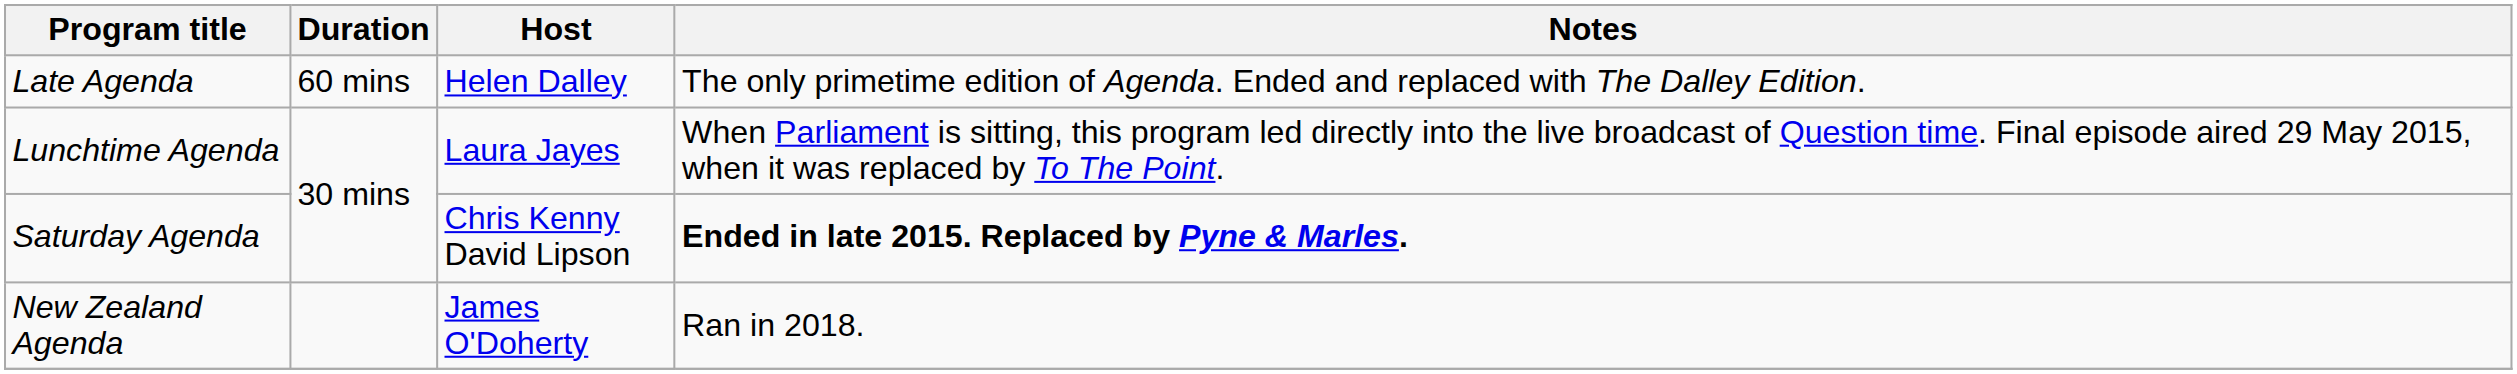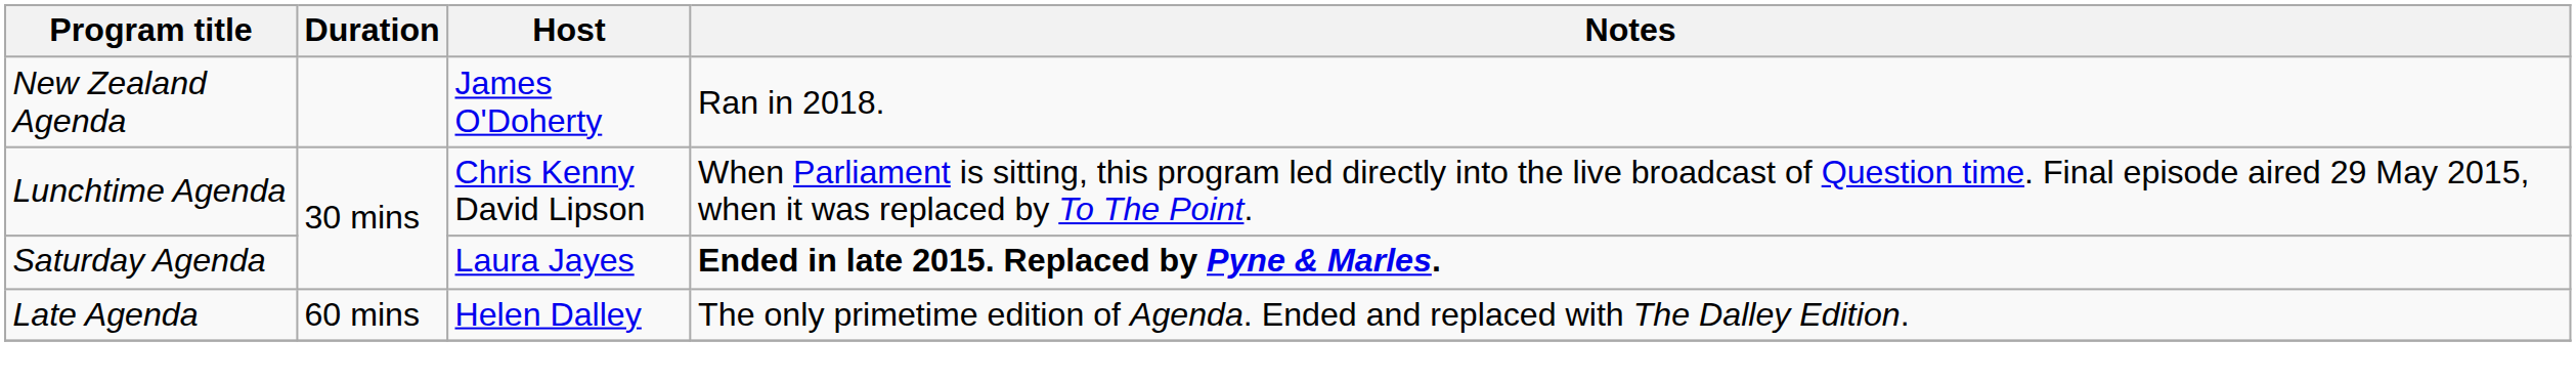rows swapped: Late Agenda <-> New Zealand Agenda
Lunchtime Agenda | Host: Laura Jayes -> Chris Kenny David Lipson
Saturday Agenda | Host: Chris Kenny David Lipson -> Laura Jayes
